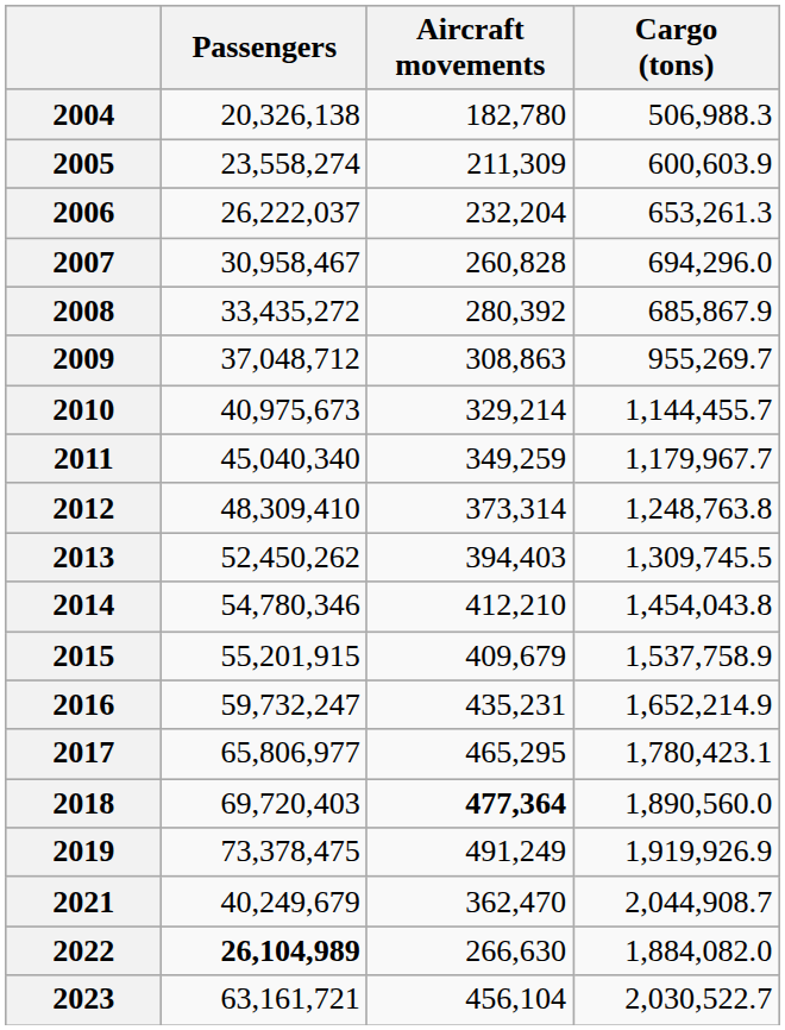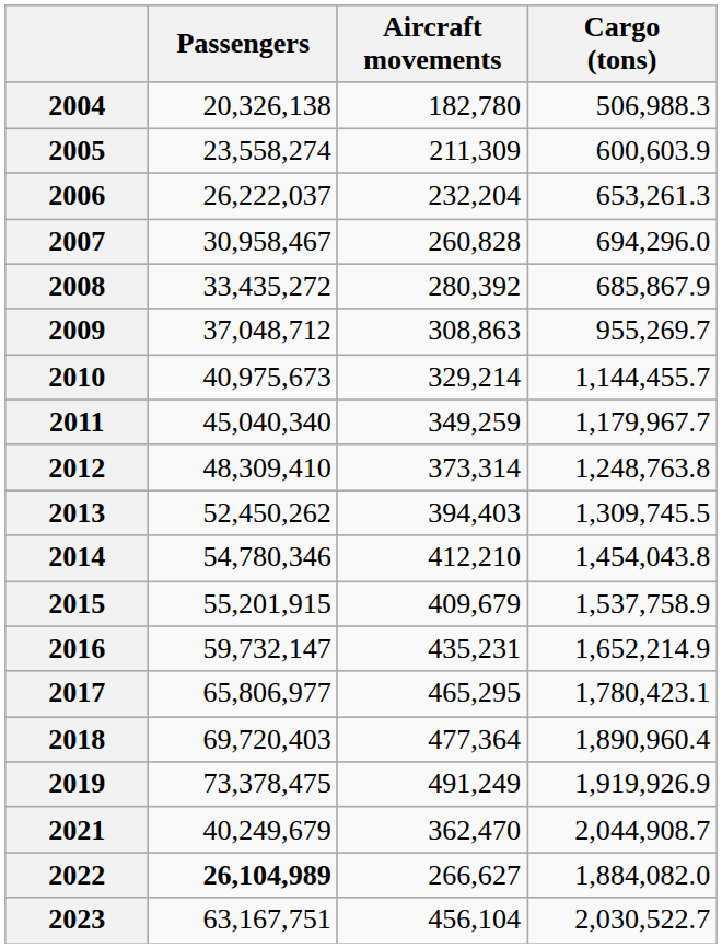2016 | Passengers: 59,732,247 -> 59,732,147
2018 | Aircraft movements: bold -> normal
2018 | Cargo (tons): 1,890,560.0 -> 1,890,960.4
2022 | Aircraft movements: 266,630 -> 266,627
2023 | Passengers: 63,161,721 -> 63,167,751
